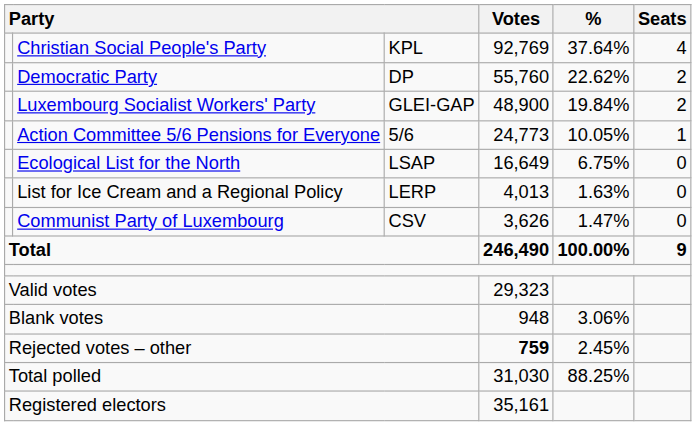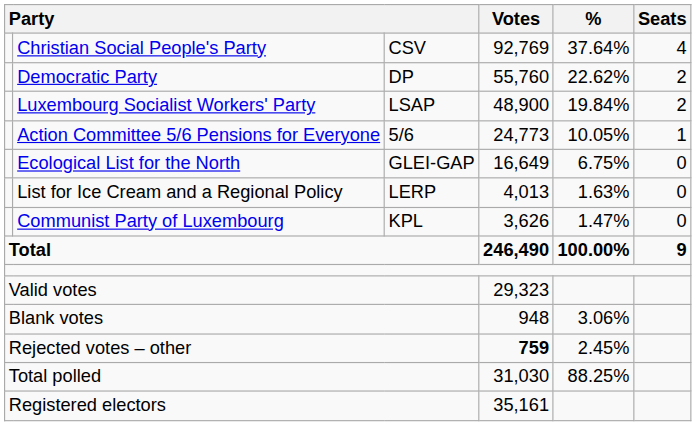Christian Social People's Party | column 3: KPL -> CSV
Luxembourg Socialist Workers' Party | column 3: GLEI-GAP -> LSAP
Ecological List for the North | column 3: LSAP -> GLEI-GAP
Communist Party of Luxembourg | column 3: CSV -> KPL
